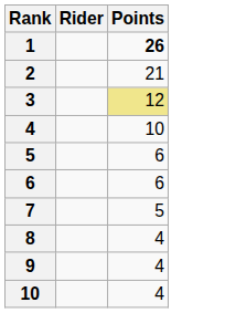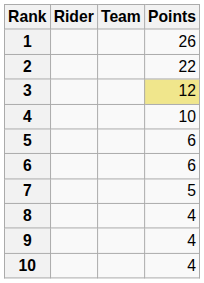+ column: Team
1 | Points: bold -> normal
2 | Points: 21 -> 22
